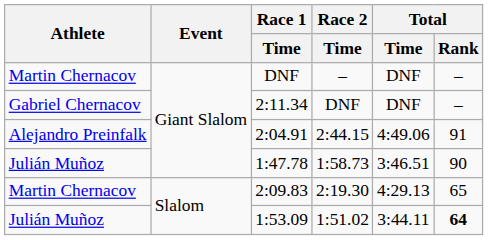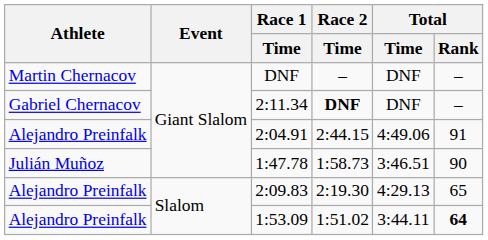2:11.34 | Race 2 / Time: normal -> bold
2:09.83 | Athlete: Martin Chernacov -> Alejandro Preinfalk
1:53.09 | Athlete: Julián Muñoz -> Alejandro Preinfalk
